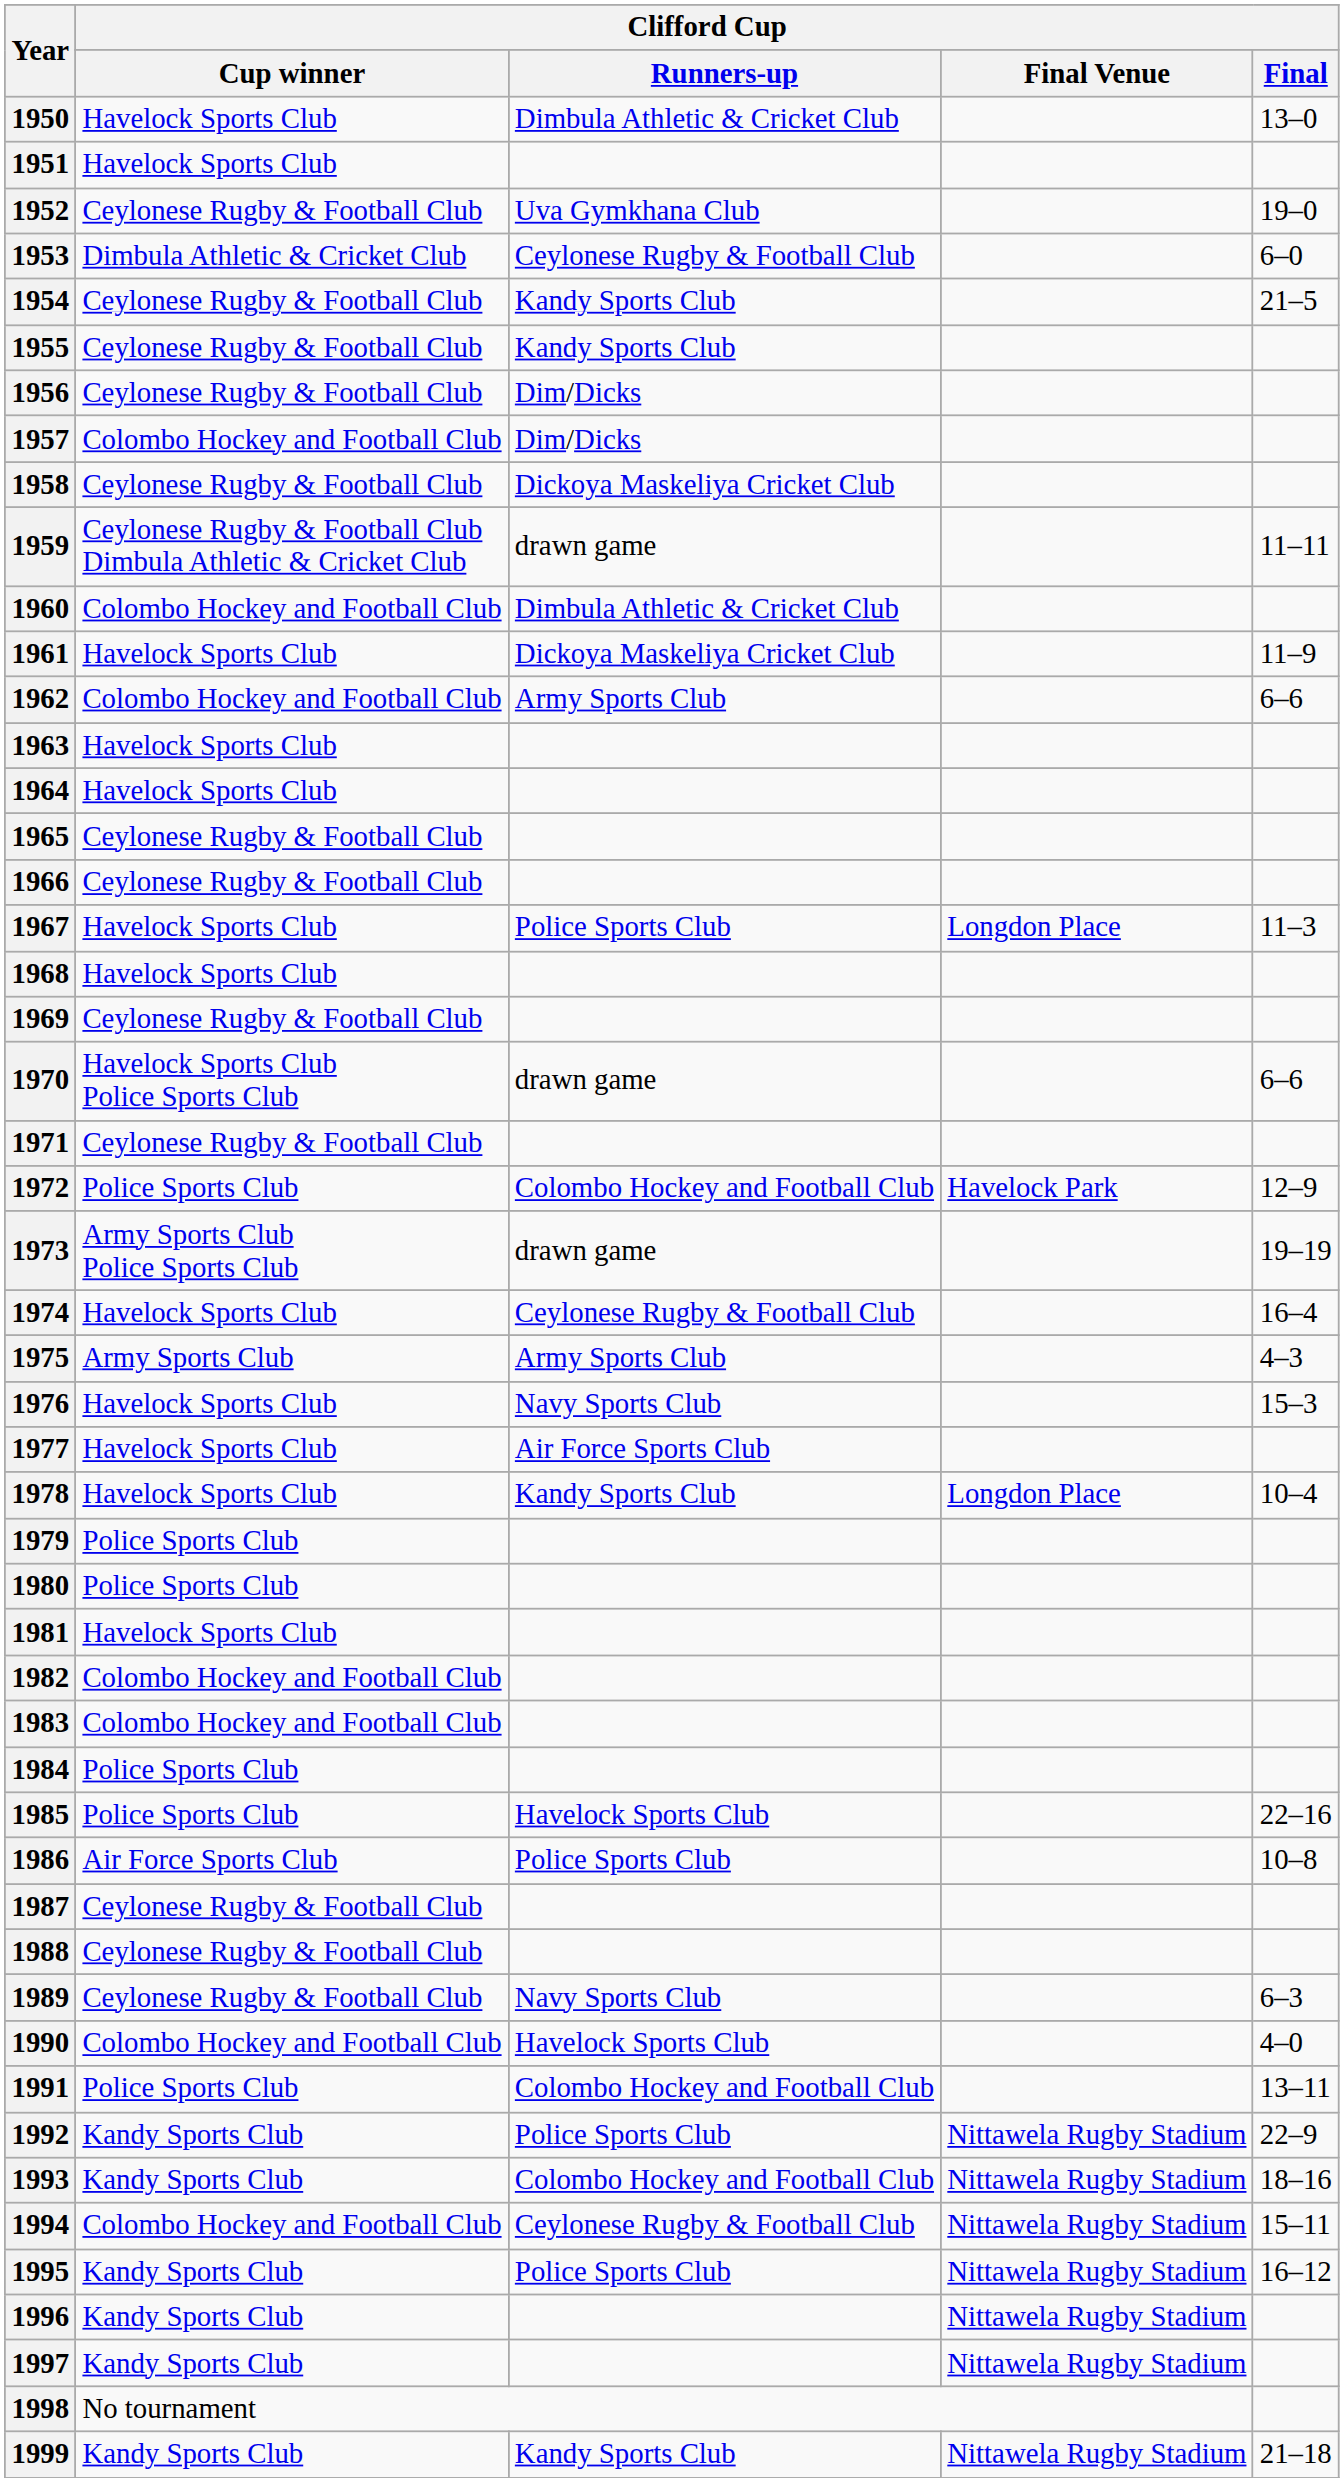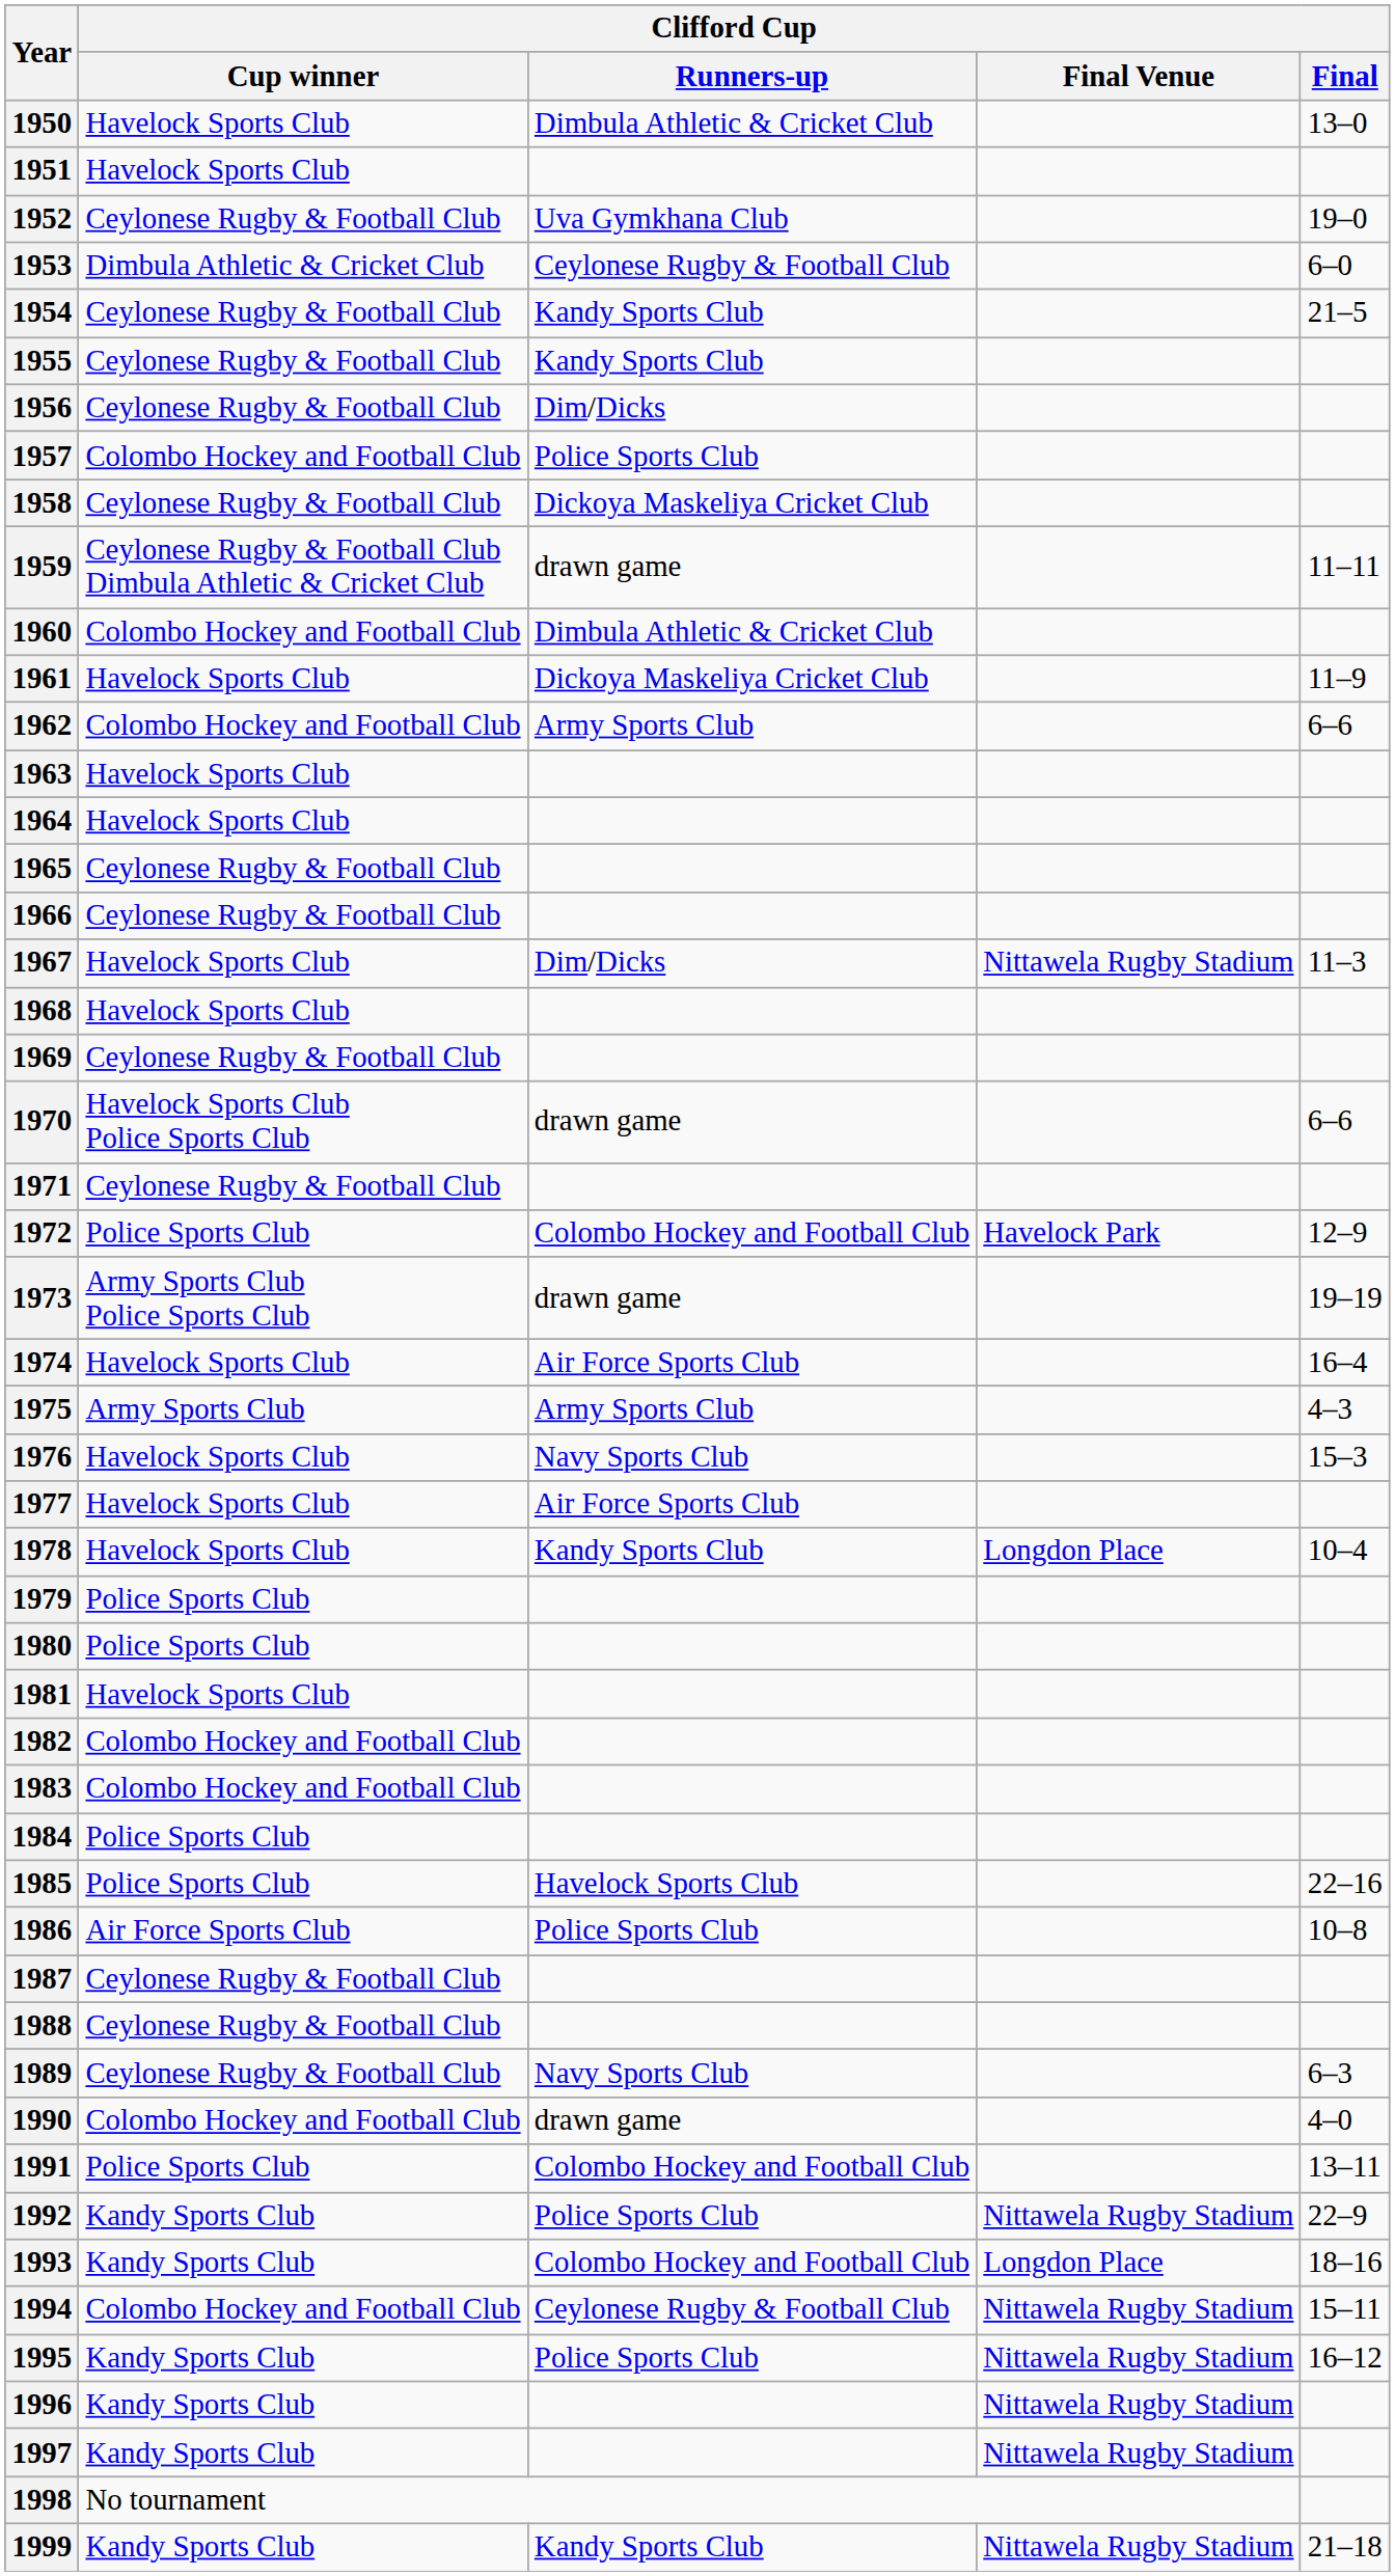1957 | Clifford Cup / Runners-up: Dim/Dicks -> Police Sports Club
1967 | Clifford Cup / Runners-up: Police Sports Club -> Dim/Dicks
1967 | Clifford Cup / Final Venue: Longdon Place -> Nittawela Rugby Stadium
1974 | Clifford Cup / Runners-up: Ceylonese Rugby & Football Club -> Air Force Sports Club
1990 | Clifford Cup / Runners-up: Havelock Sports Club -> drawn game
1993 | Clifford Cup / Final Venue: Nittawela Rugby Stadium -> Longdon Place
